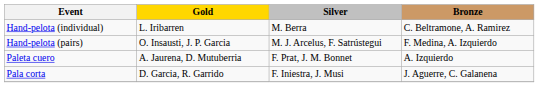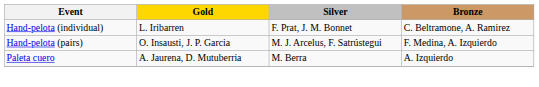Hand-pelota (individual) | Silver: M. Berra -> F. Prat, J. M. Bonnet
Paleta cuero | Silver: F. Prat, J. M. Bonnet -> M. Berra
- row: Pala corta | D. Garcia, R. Garrido | F. Iniestra, J. Musi | J. Aguerre, C. Galanena
